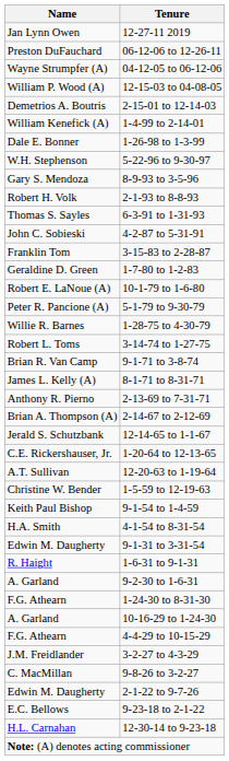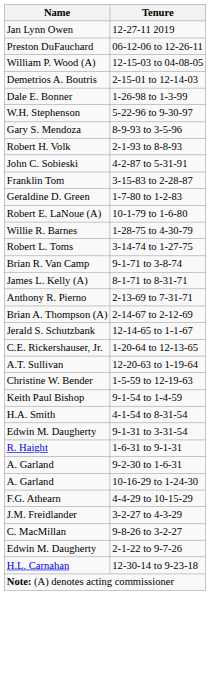- row: Wayne Strumpfer (A) | 04-12-05 to 06-12-06
- row: William Kenefick (A) | 1-4-99 to 2-14-01
- row: Thomas S. Sayles | 6-3-91 to 1-31-93
- row: Peter R. Pancione (A) | 5-1-79 to 9-30-79
- row: F.G. Athearn | 1-24-30 to 8-31-30
- row: E.C. Bellows | 9-23-18 to 2-1-22
